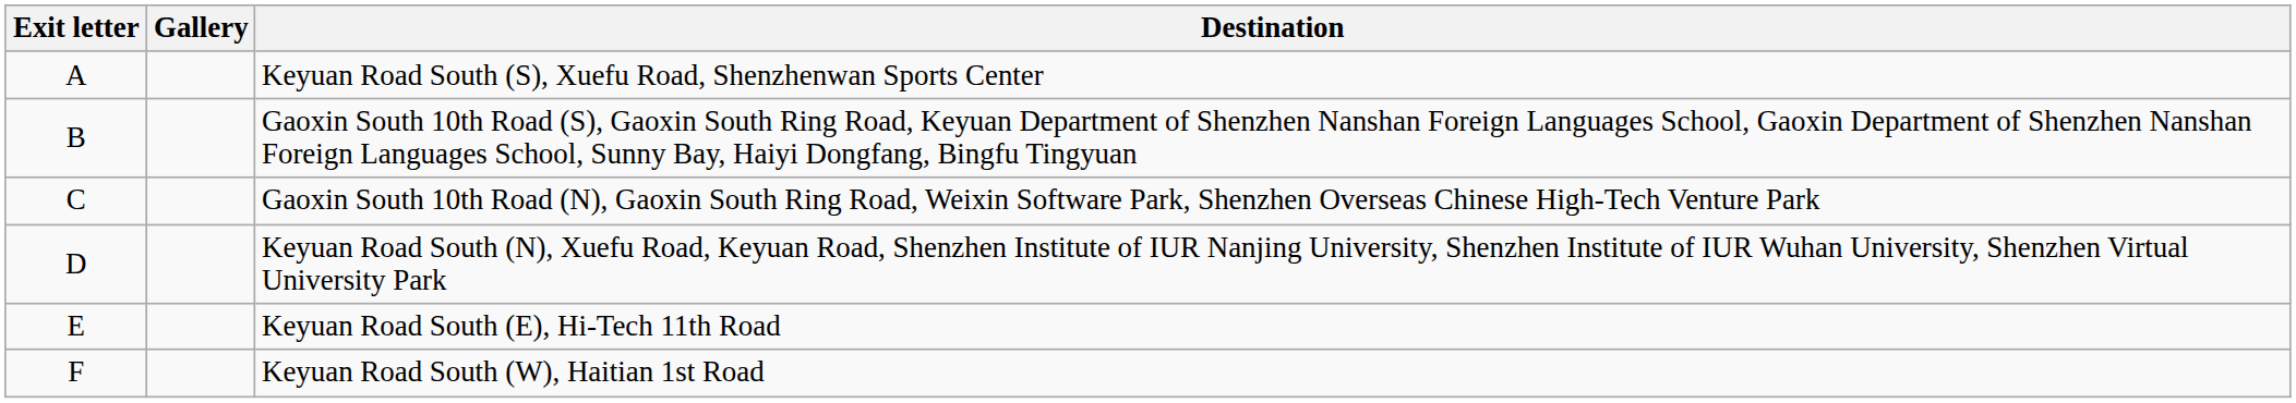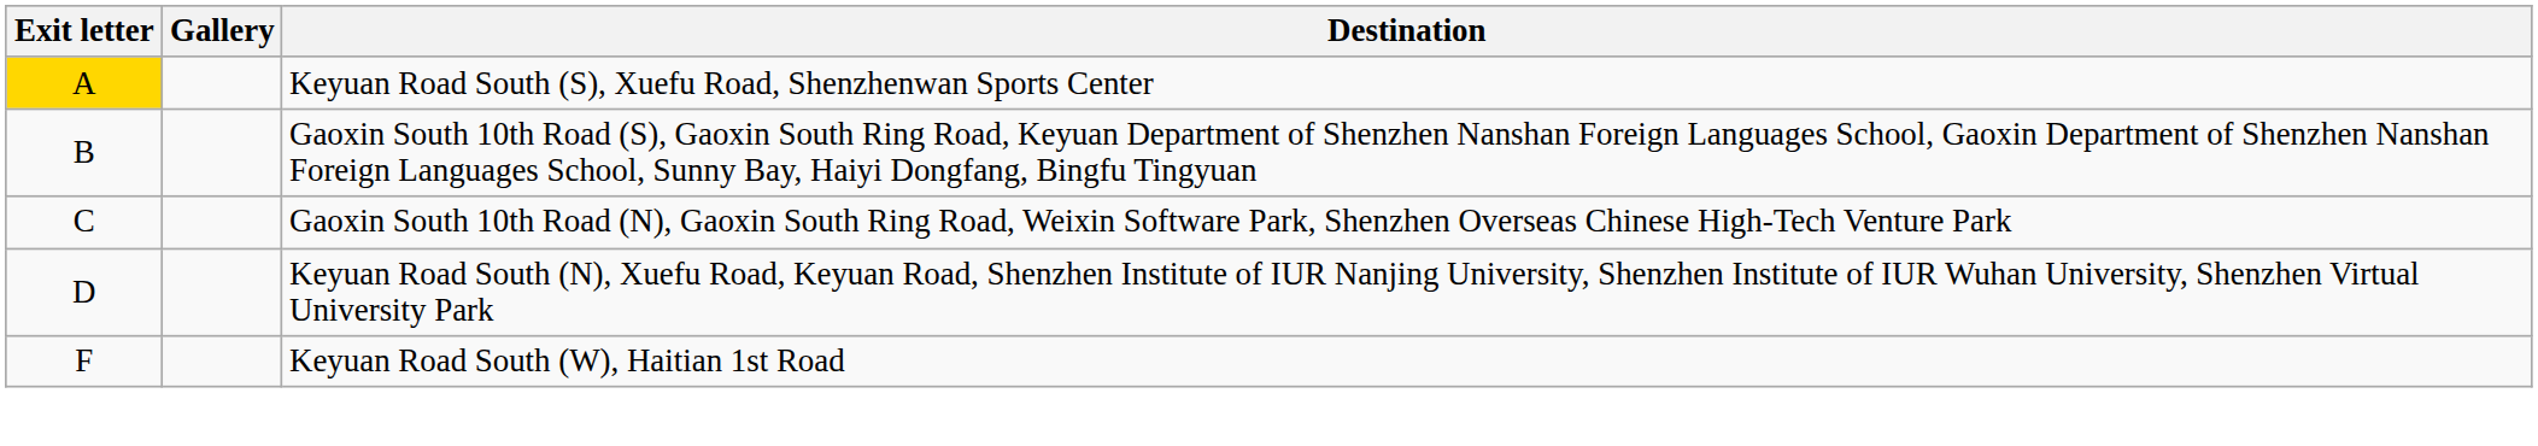Keyuan Road South (S), Xuefu Road, Shenzhenwan Sports Center | Exit letter: no background -> gold background
- row: E | Keyuan Road South (E), Hi-Tech 11th Road
